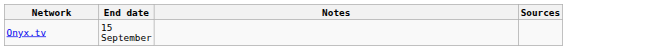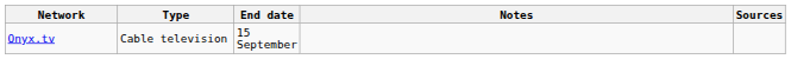+ column: Type | Cable television
